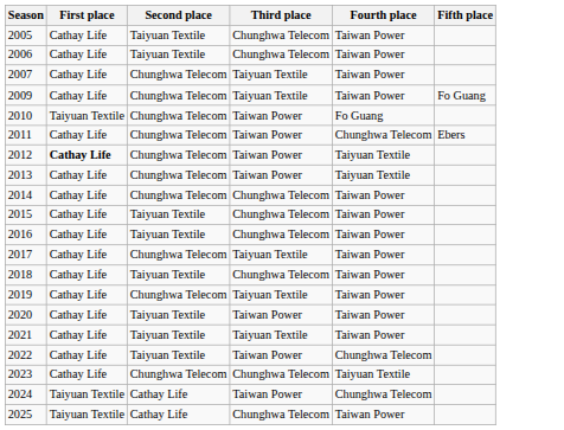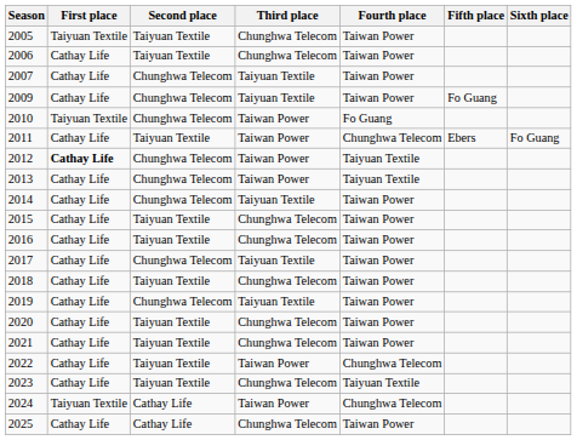+ column: Sixth place | Fo Guang
2005 | First place: Cathay Life -> Taiyuan Textile
2011 | Second place: Chunghwa Telecom -> Taiyuan Textile
2014 | Third place: Chunghwa Telecom -> Taiyuan Textile
2020 | Third place: Taiwan Power -> Chunghwa Telecom
2021 | Third place: Taiyuan Textile -> Chunghwa Telecom
2023 | Second place: Chunghwa Telecom -> Taiyuan Textile
2025 | First place: Taiyuan Textile -> Cathay Life
